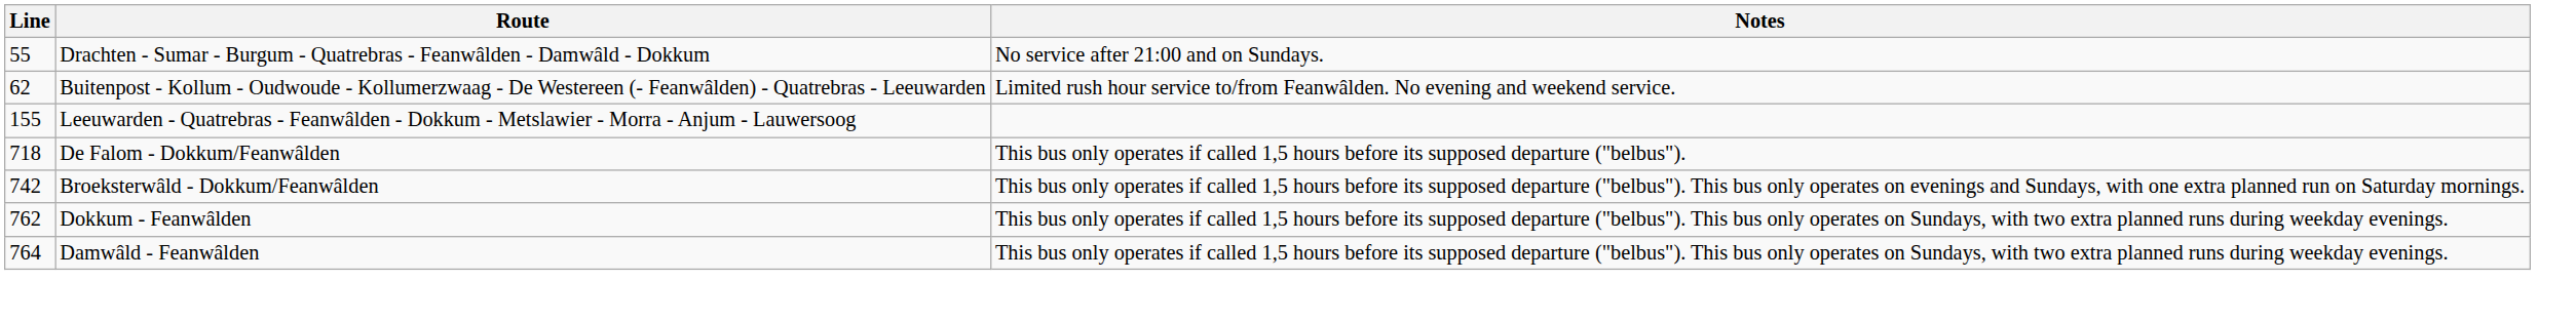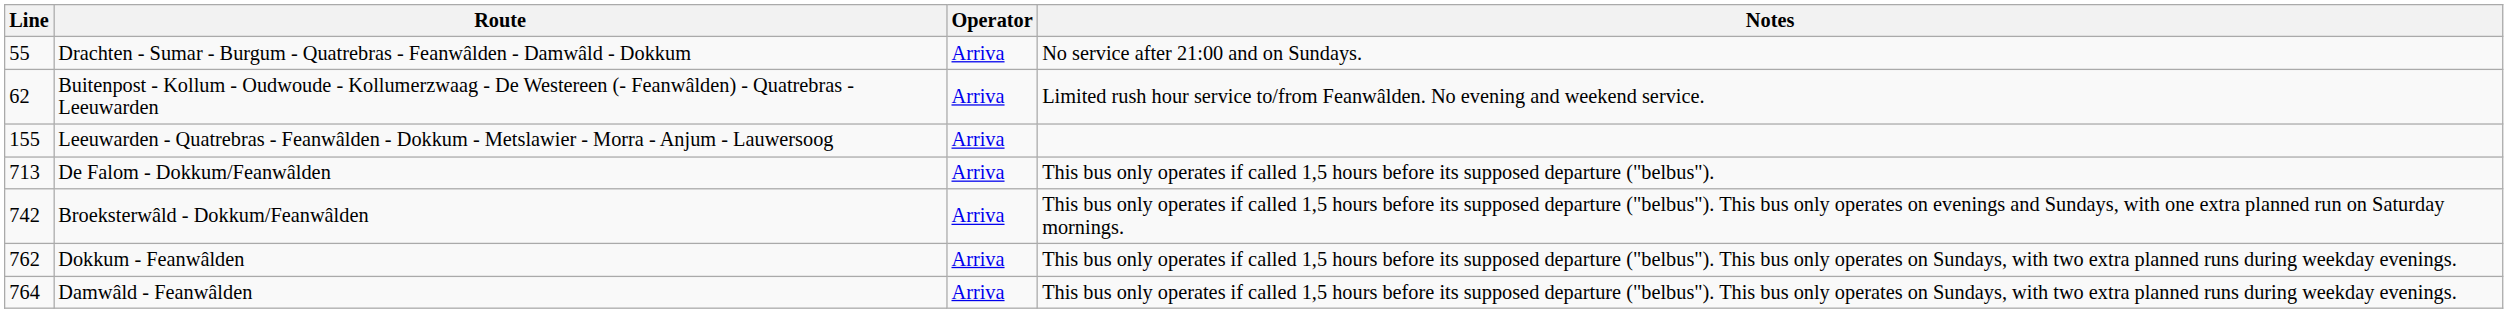+ column: Operator | Arriva | Arriva | Arriva | Arriva | Arriva | Arriva | Arriva
De Falom - Dokkum/Feanwâlden | Line: 718 -> 713
